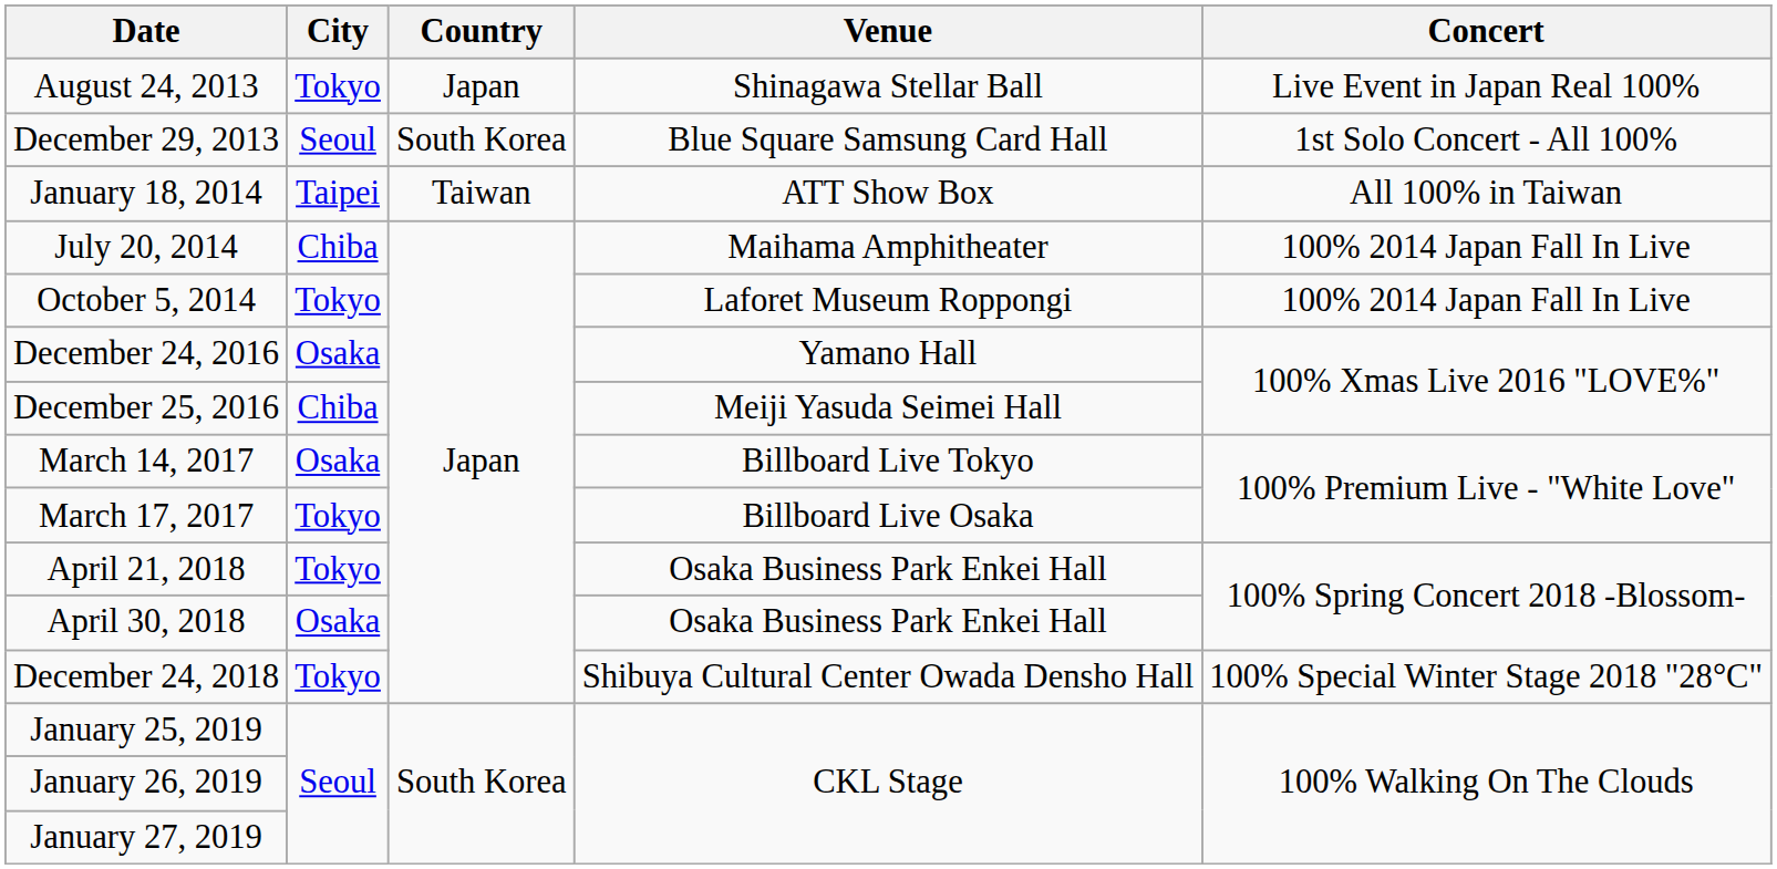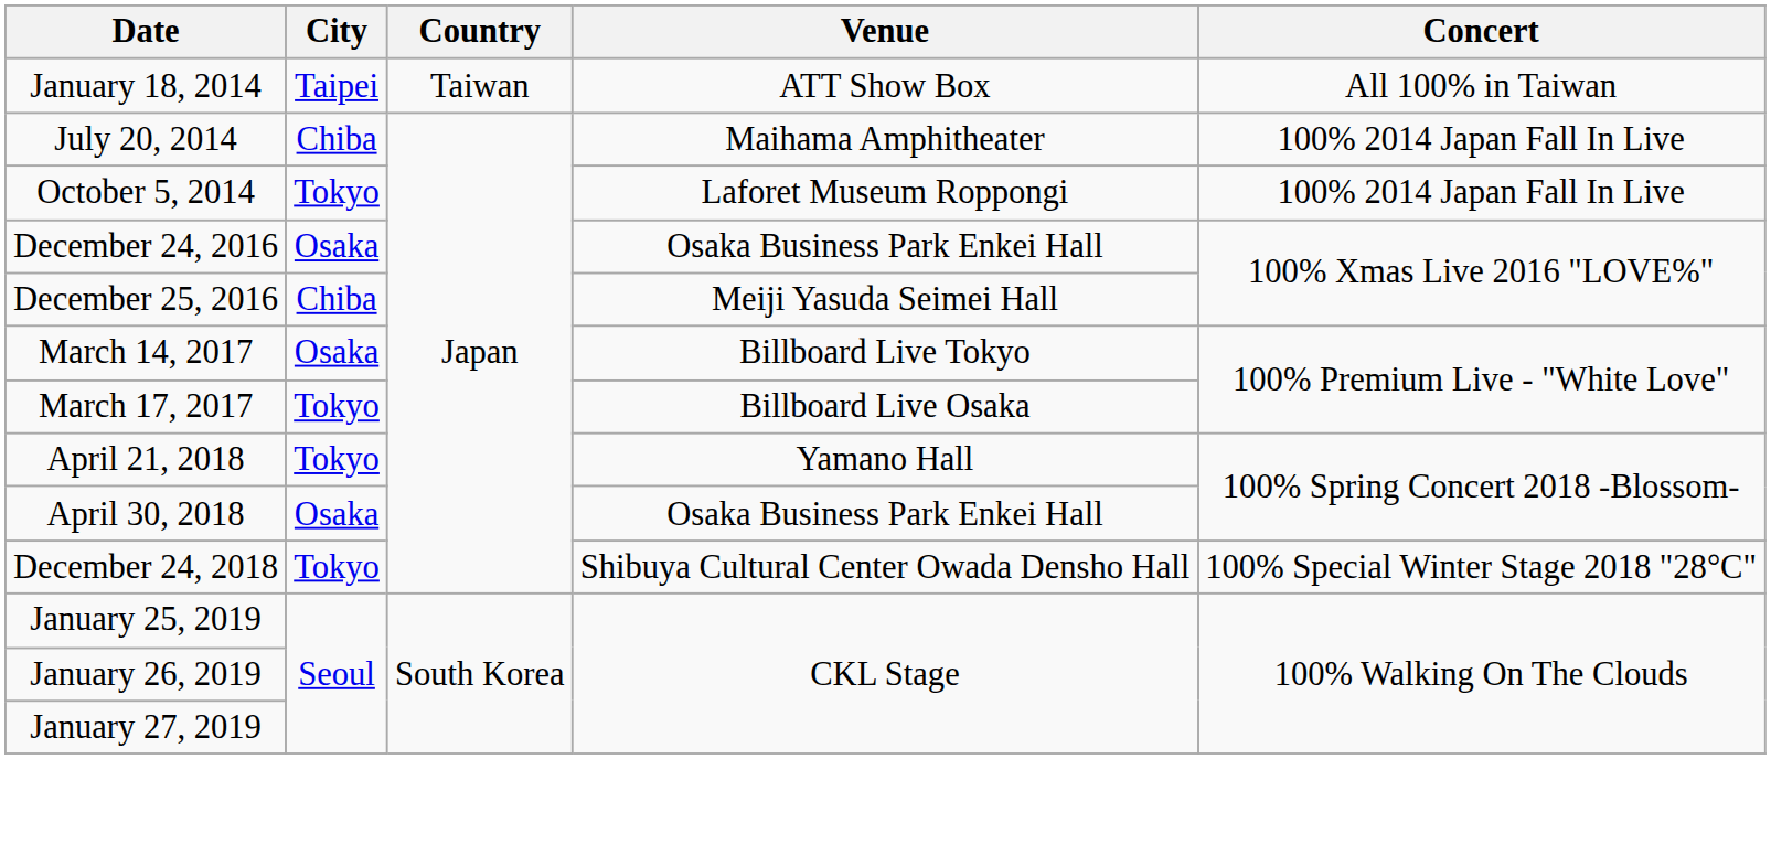- row: August 24, 2013 | Tokyo | Japan | Shinagawa Stellar Ball | Live Event in Japan Real 100%
- row: December 29, 2013 | Seoul | South Korea | Blue Square Samsung Card Hall | 1st Solo Concert - All 100%
December 24, 2016 | Venue: Yamano Hall -> Osaka Business Park Enkei Hall
April 21, 2018 | Venue: Osaka Business Park Enkei Hall -> Yamano Hall
